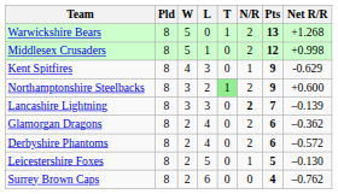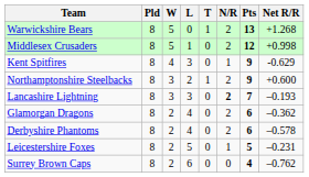Northamptonshire Steelbacks | T: lightgreen background -> no background
Lancashire Lightning | Net R/R: –0.139 -> –0.193
Derbyshire Phantoms | Net R/R: –0.572 -> –0.578
Leicestershire Foxes | Net R/R: –0.130 -> –0.231
